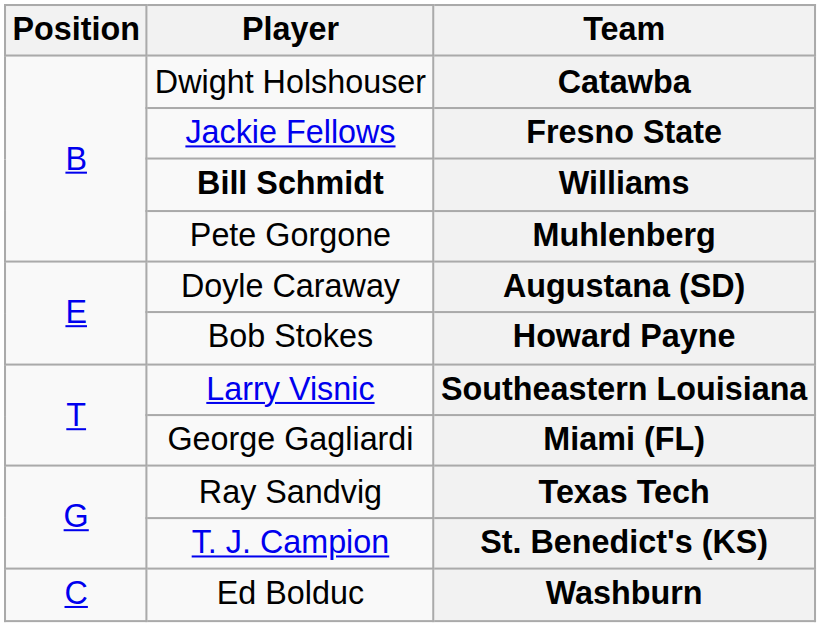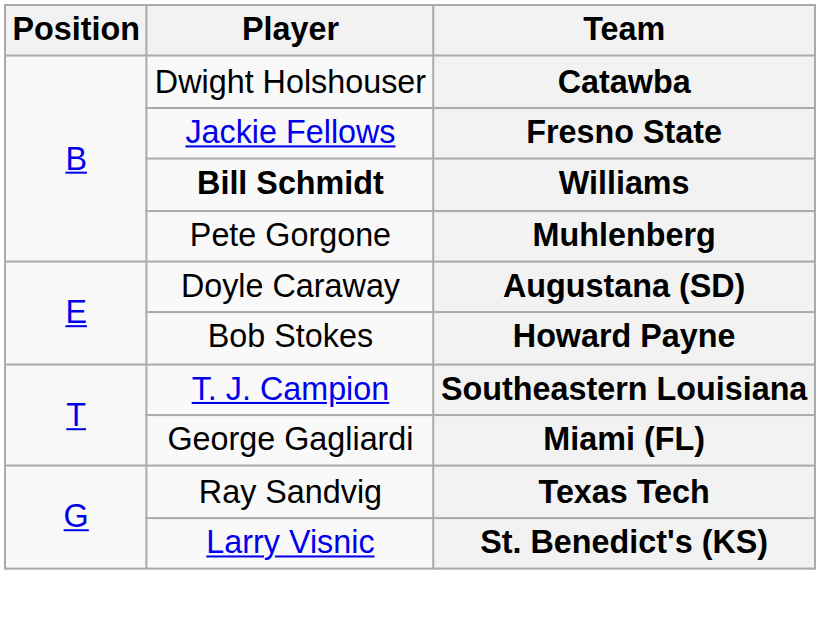Southeastern Louisiana | Player: Larry Visnic -> T. J. Campion
St. Benedict's (KS) | Player: T. J. Campion -> Larry Visnic
- row: C | Ed Bolduc | Washburn
